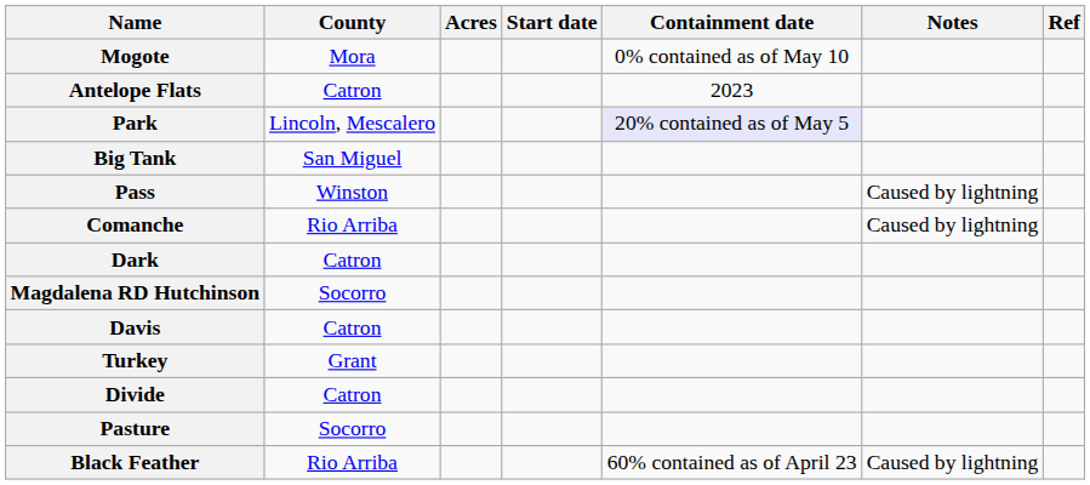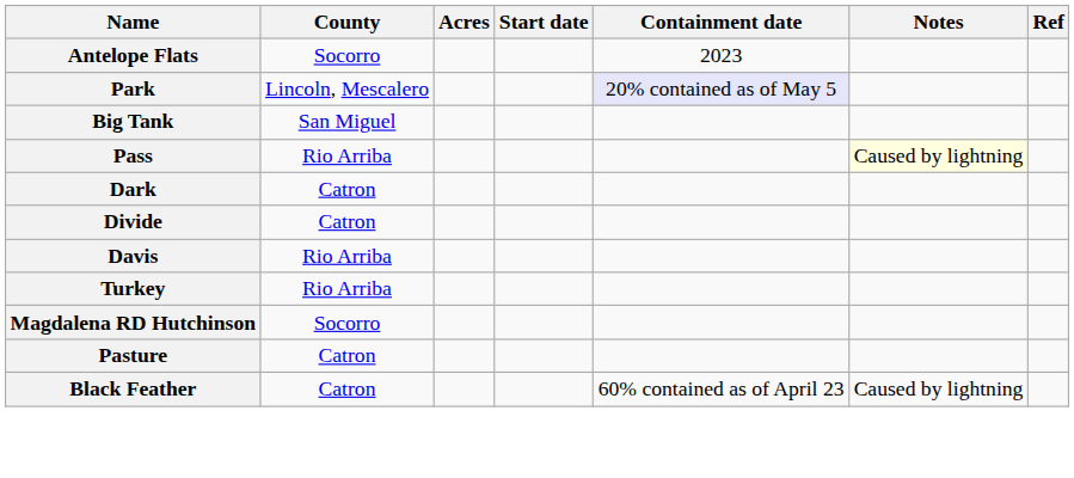- row: Mogote | Mora | 0% contained as of May 10
Antelope Flats | County: Catron -> Socorro
Pass | County: Winston -> Rio Arriba
Pass | Notes: no background -> lightyellow background
- row: Comanche | Rio Arriba | Caused by lightning
rows swapped: Divide <-> Magdalena RD Hutchinson
Davis | County: Catron -> Rio Arriba
Turkey | County: Grant -> Rio Arriba
Pasture | County: Socorro -> Catron
Black Feather | County: Rio Arriba -> Catron
